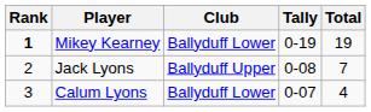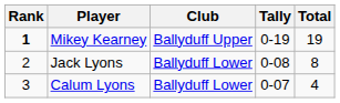Mikey Kearney | Club: Ballyduff Lower -> Ballyduff Upper
Jack Lyons | Club: Ballyduff Upper -> Ballyduff Lower
Jack Lyons | Total: 7 -> 8
